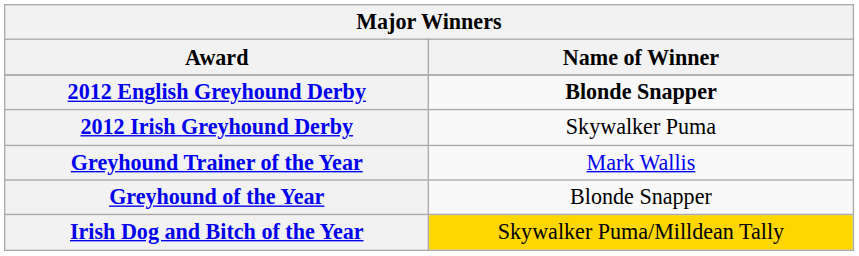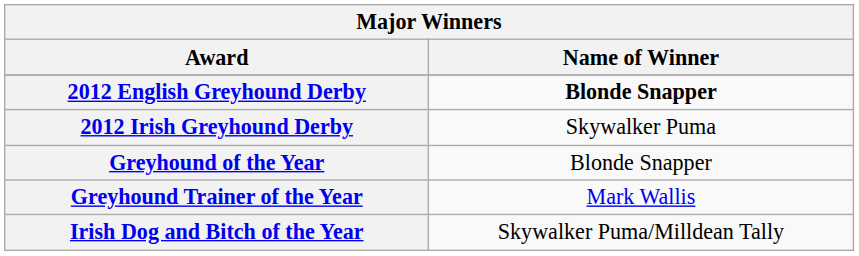rows swapped: Greyhound Trainer of the Year <-> Greyhound of the Year
Irish Dog and Bitch of the Year | Name of Winner: gold background -> no background
